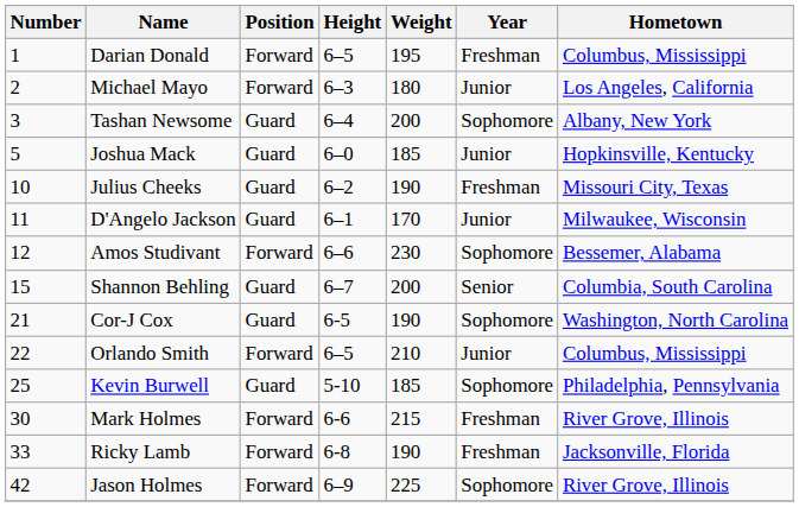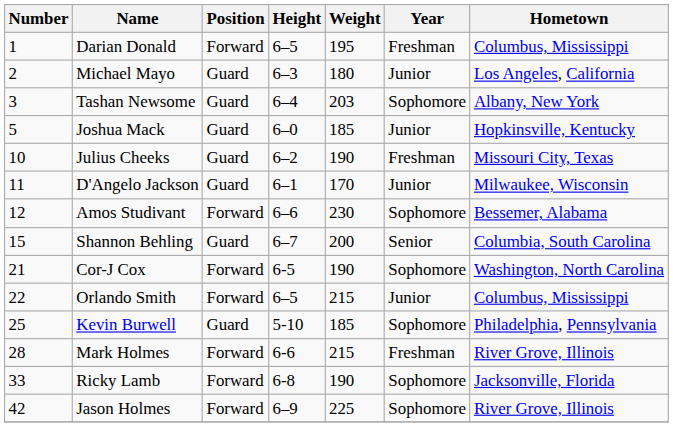Michael Mayo | Position: Forward -> Guard
Tashan Newsome | Weight: 200 -> 203
Cor-J Cox | Position: Guard -> Forward
Orlando Smith | Weight: 210 -> 215
Mark Holmes | Number: 30 -> 28
Ricky Lamb | Year: Freshman -> Sophomore
